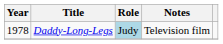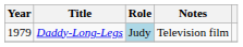Daddy-Long-Legs | Year: 1978 -> 1979
